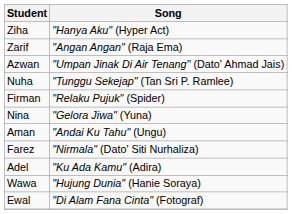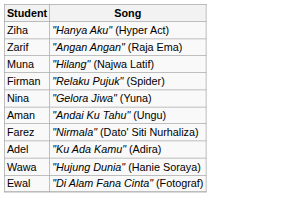+ row: Muna | "Hilang" (Najwa Latif)
- row: Azwan | "Umpan Jinak Di Air Tenang" (Dato' Ahmad Jais)
- row: Nuha | "Tunggu Sekejap" (Tan Sri P. Ramlee)
